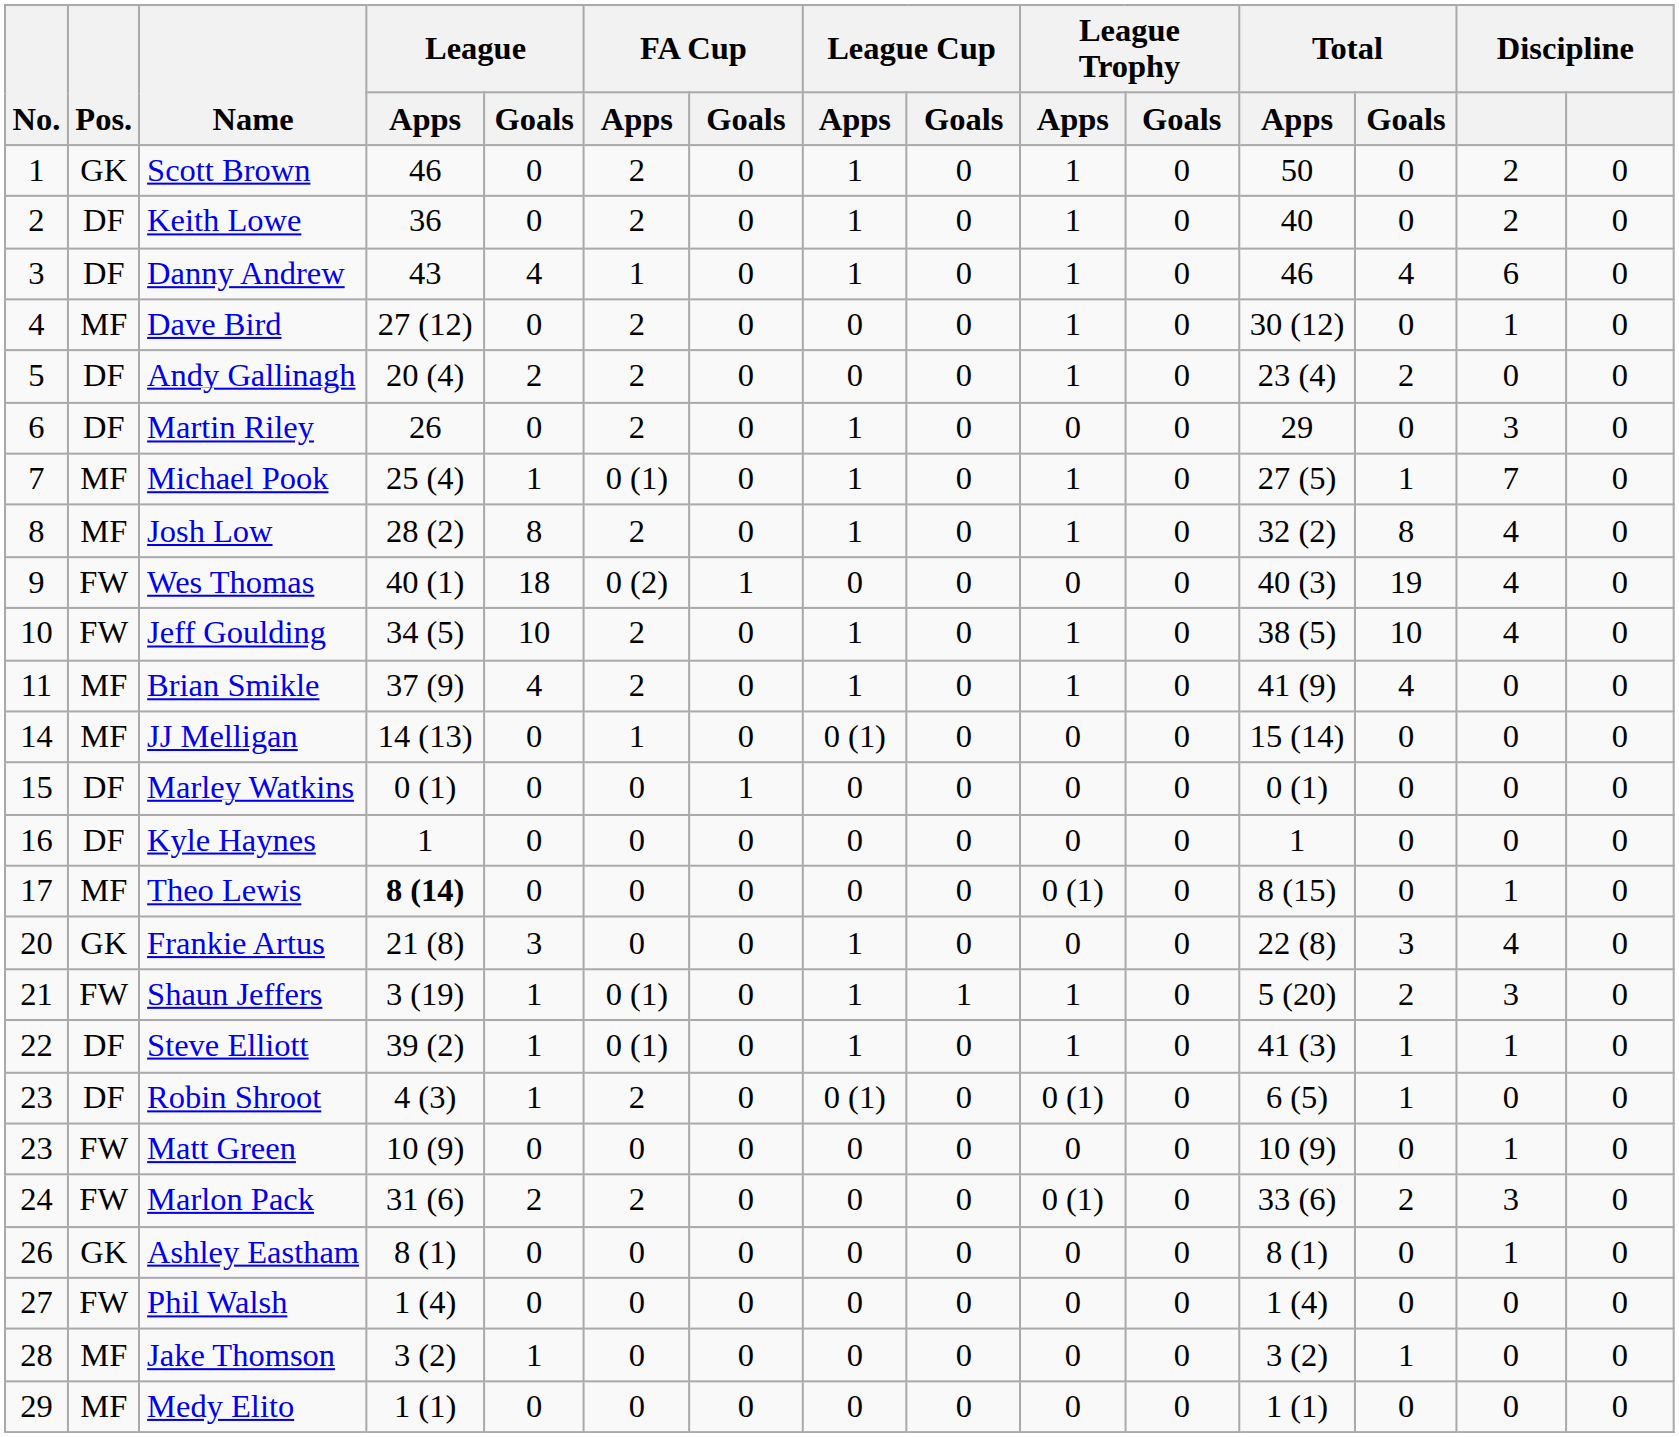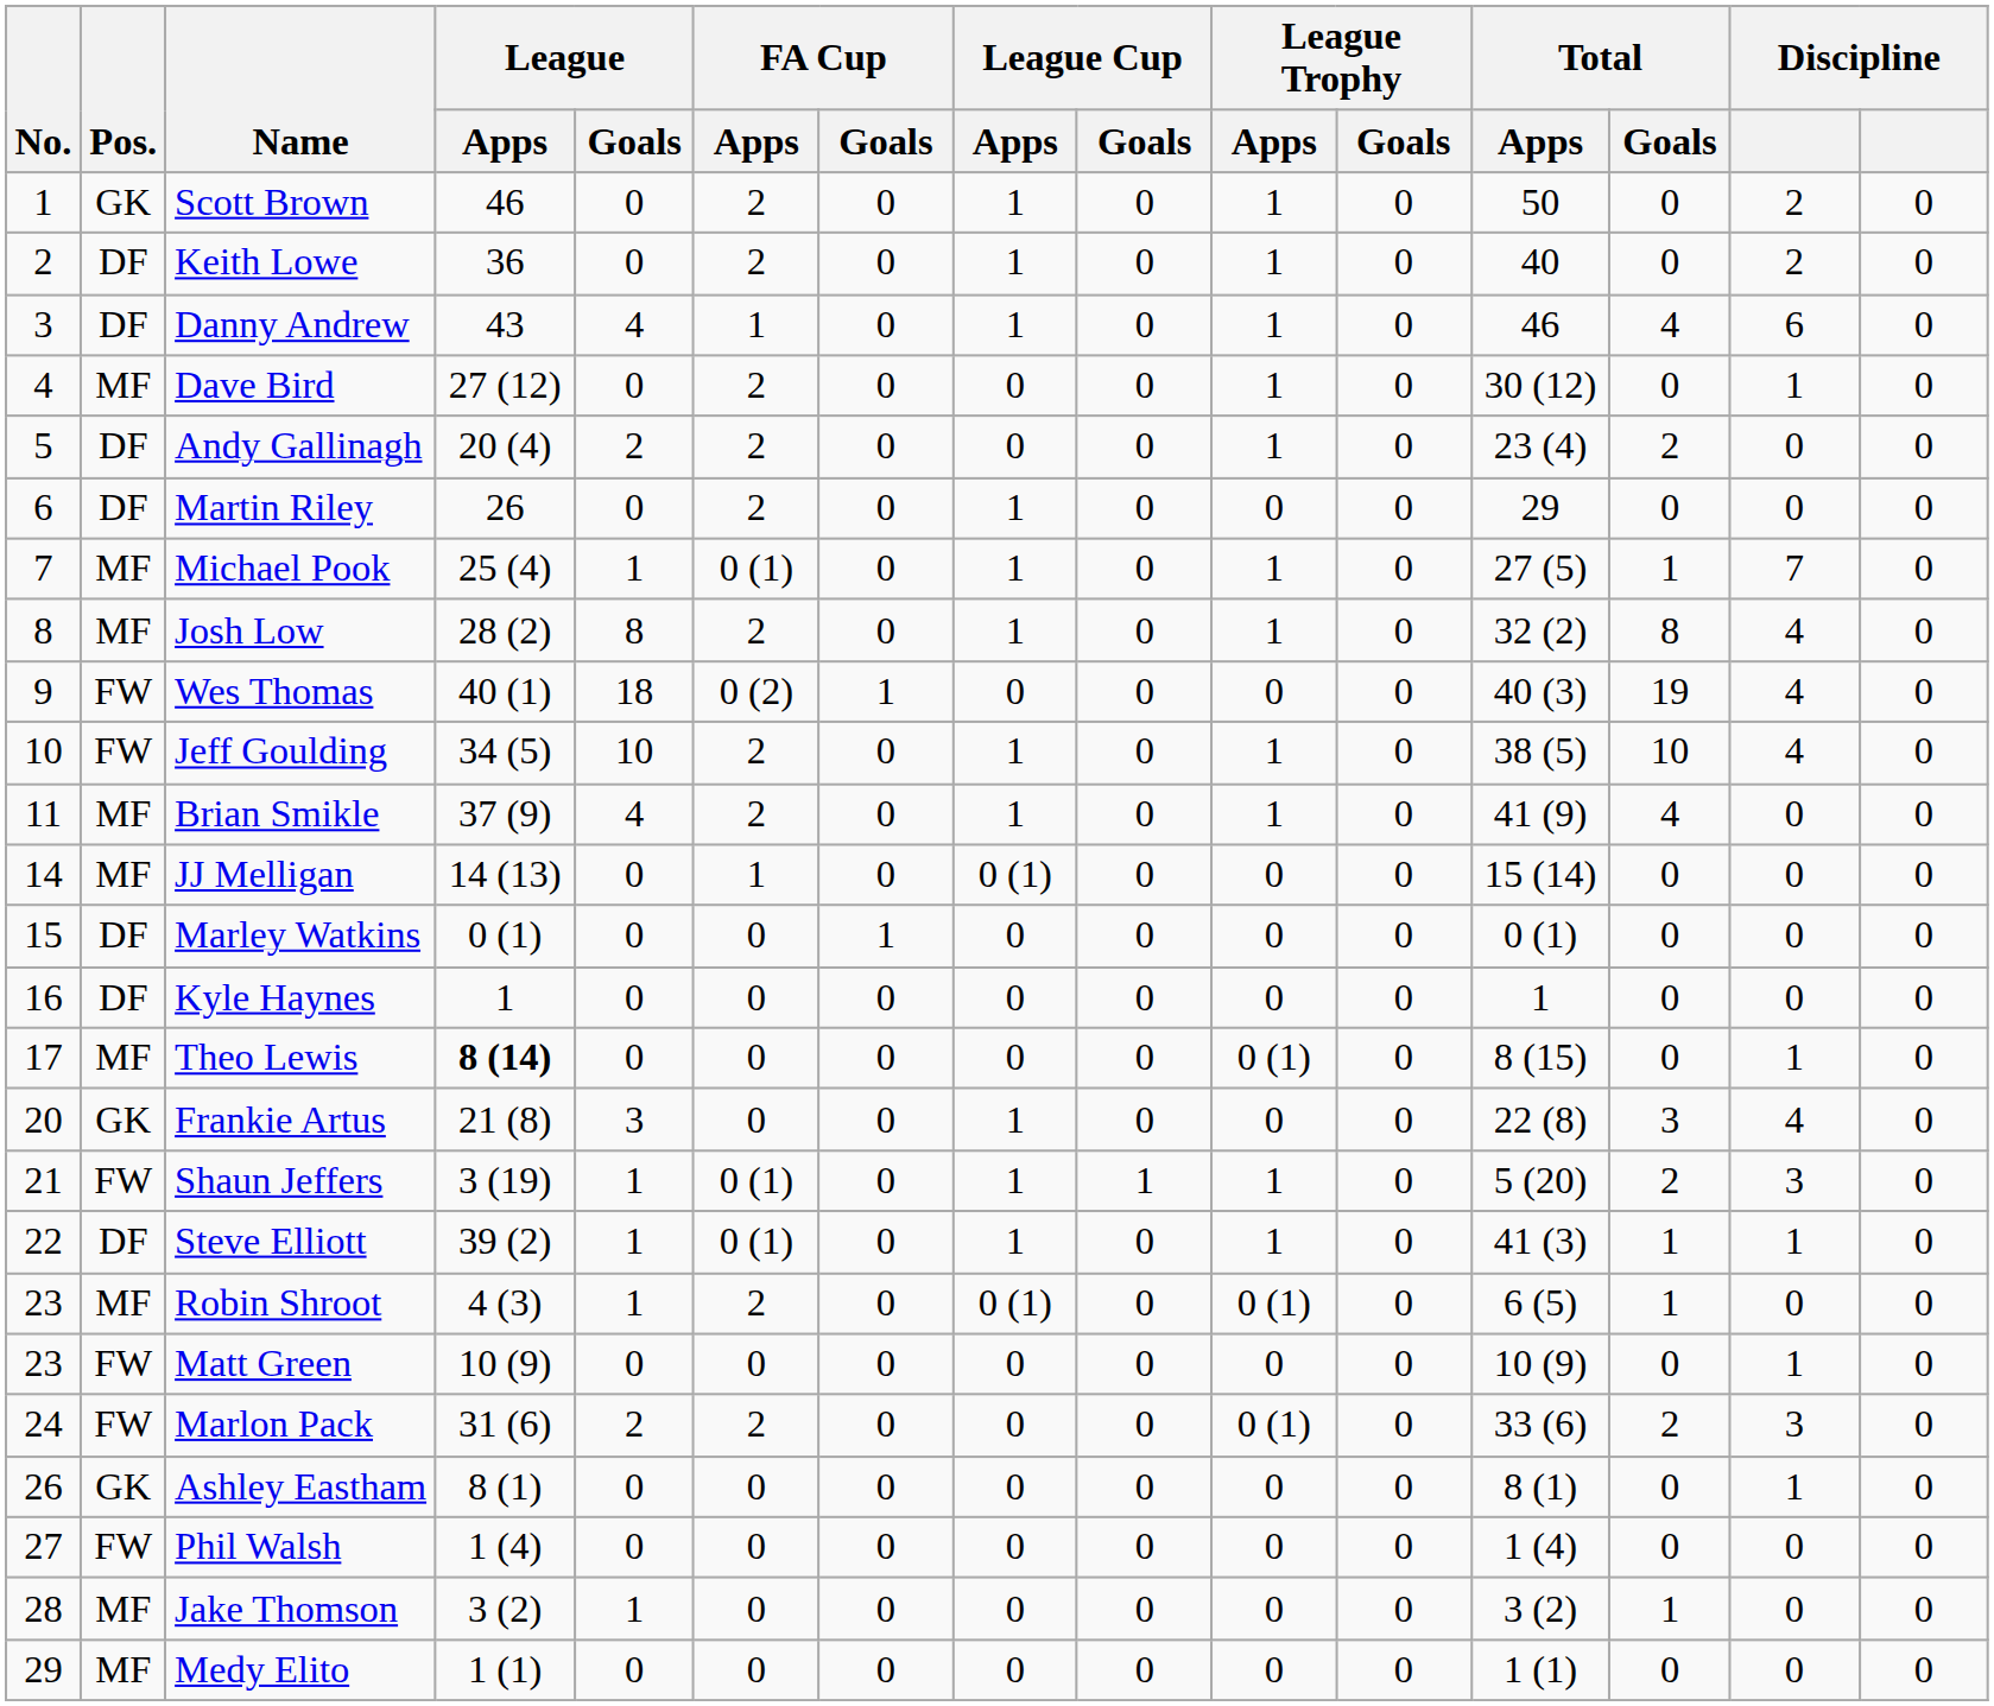Martin Riley | column 14: 3 -> 0
Robin Shroot | Pos.: DF -> MF
